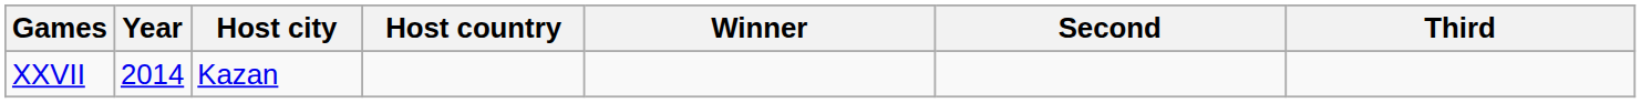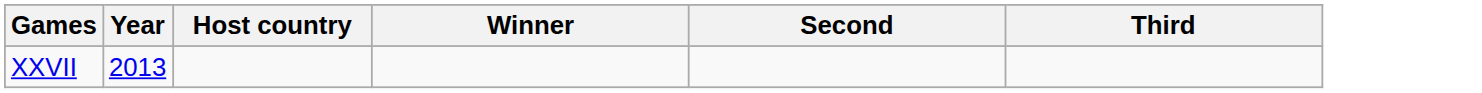- column: Host city | Kazan
XXVII | Year: 2014 -> 2013
